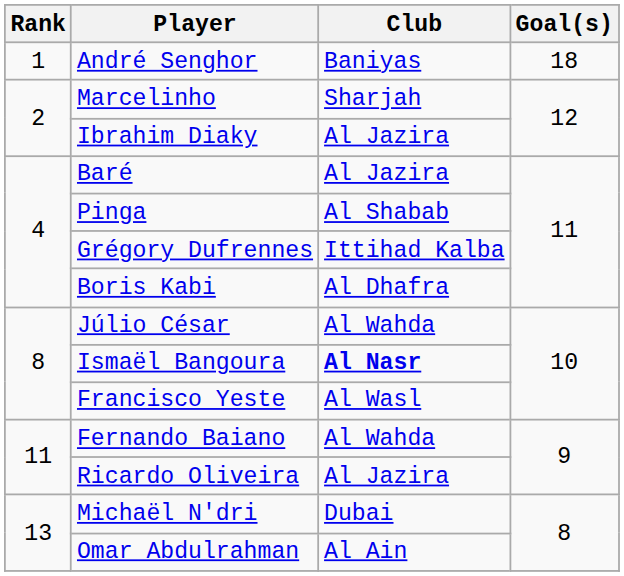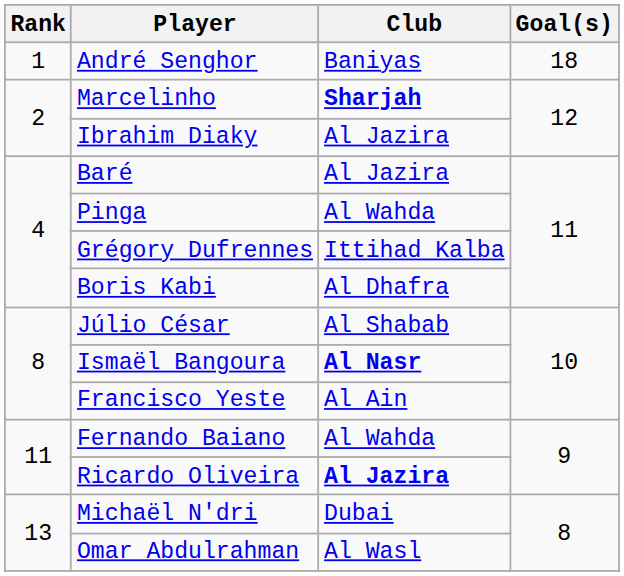Marcelinho | Club: normal -> bold
Pinga | Club: Al Shabab -> Al Wahda
Júlio César | Club: Al Wahda -> Al Shabab
Francisco Yeste | Club: Al Wasl -> Al Ain
Ricardo Oliveira | Club: normal -> bold
Omar Abdulrahman | Club: Al Ain -> Al Wasl
